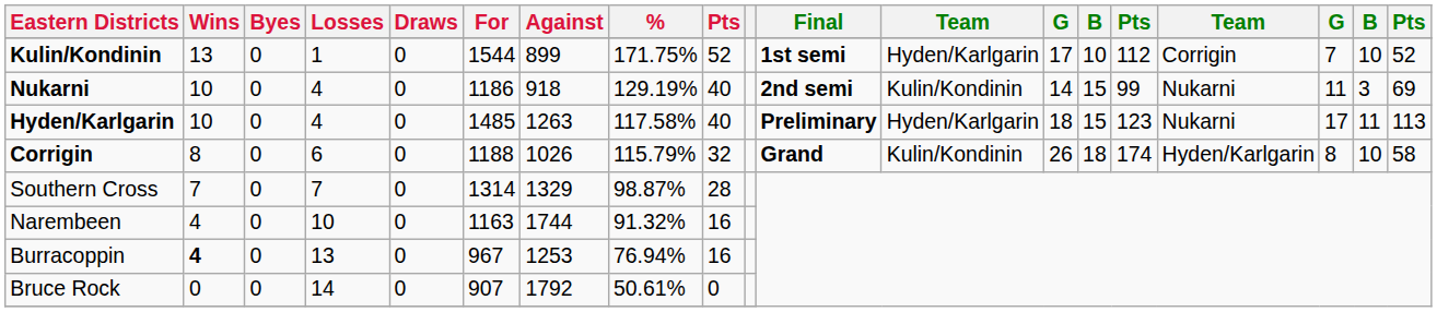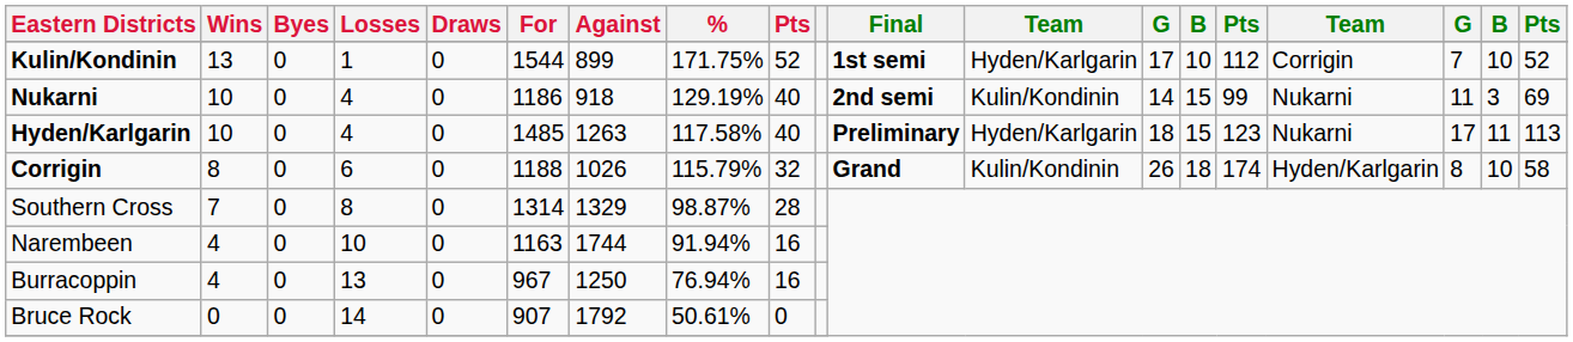Southern Cross | Losses: 7 -> 8
Narembeen | %: 91.32% -> 91.94%
Burracoppin | Wins: bold -> normal
Burracoppin | Against: 1253 -> 1250
